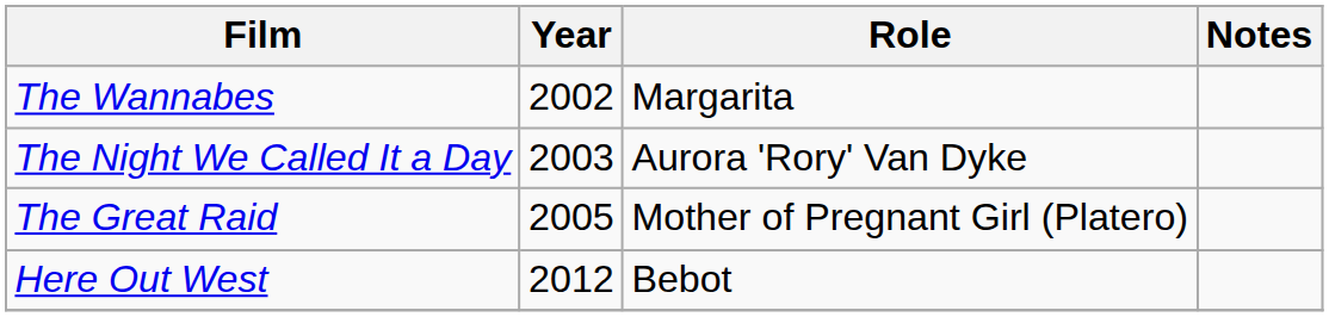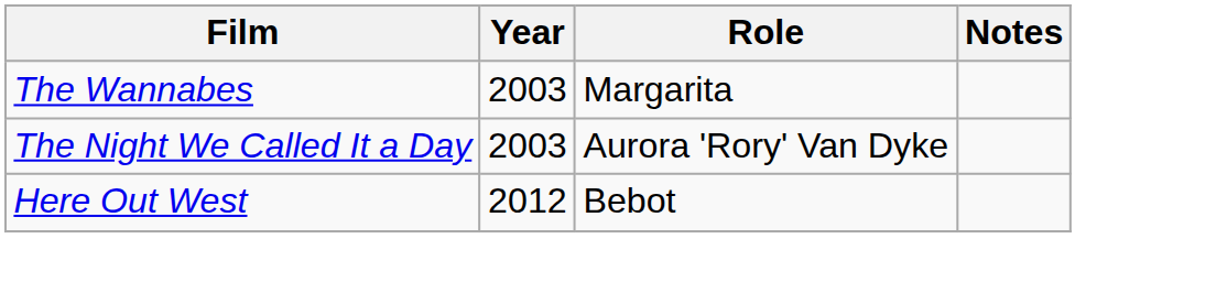The Wannabes | Year: 2002 -> 2003
- row: The Great Raid | 2005 | Mother of Pregnant Girl (Platero)
